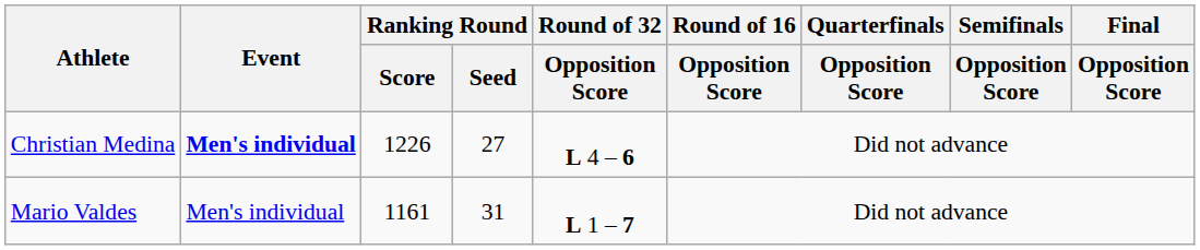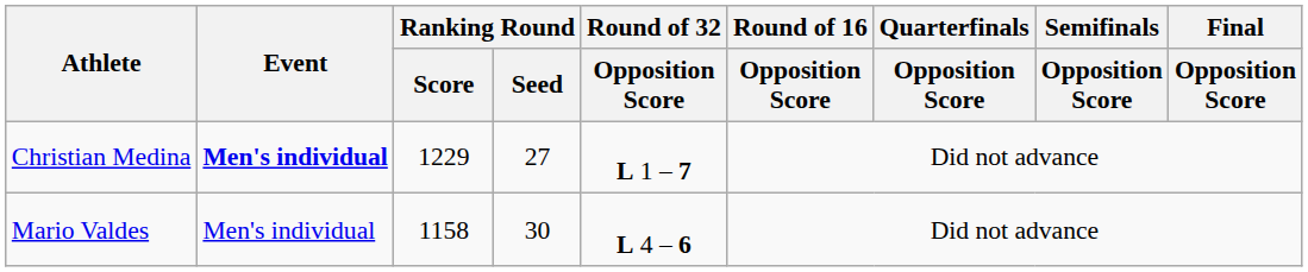Christian Medina | Ranking Round / Score: 1226 -> 1229
Christian Medina | Round of 32 / Opposition Score: L 4 – 6 -> L 1 – 7
Mario Valdes | Ranking Round / Score: 1161 -> 1158
Mario Valdes | Ranking Round / Seed: 31 -> 30
Mario Valdes | Round of 32 / Opposition Score: L 1 – 7 -> L 4 – 6
